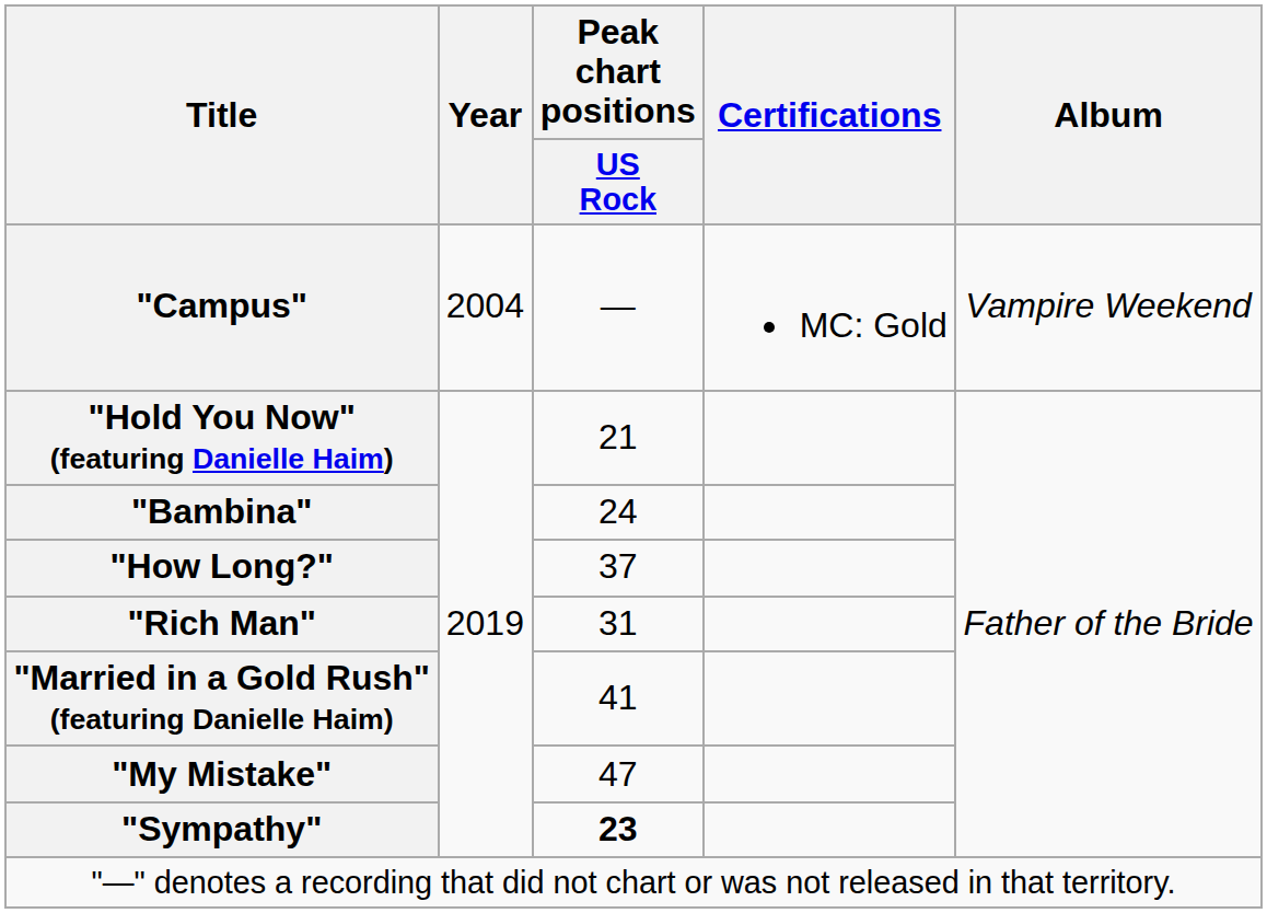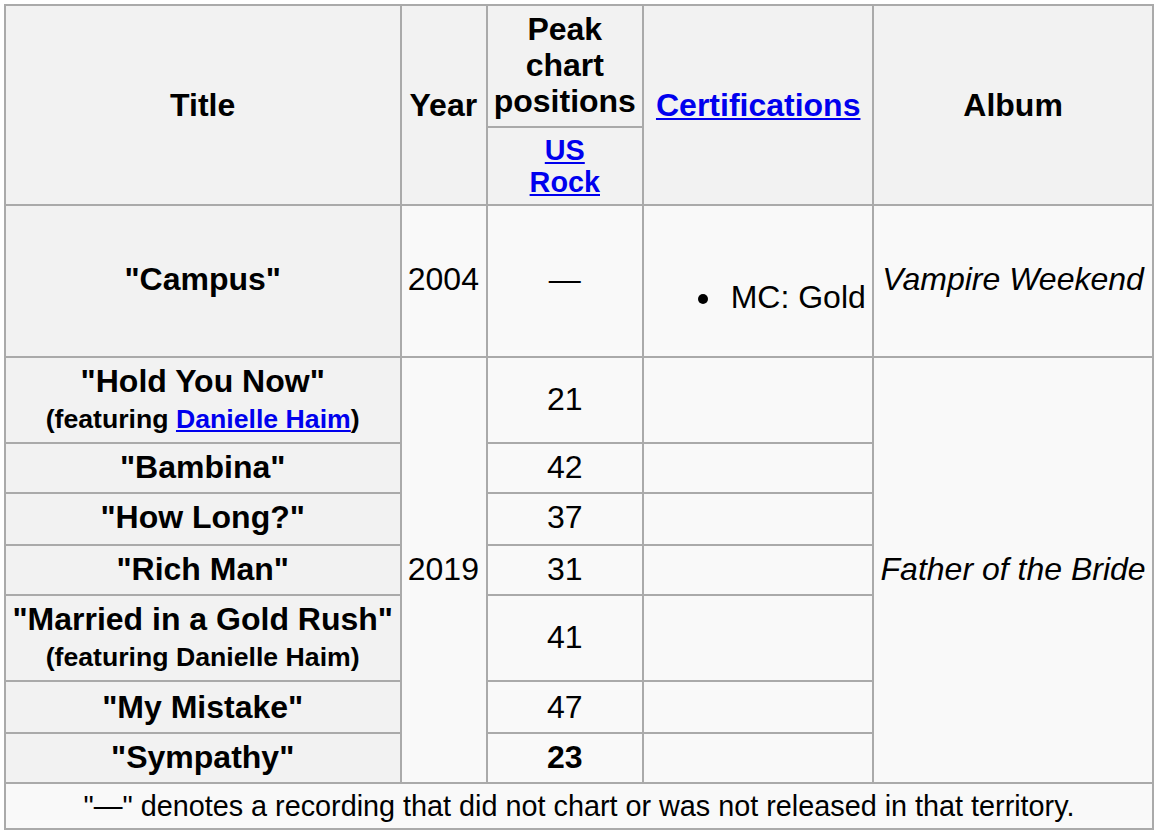"Bambina" | Peak chart positions / US Rock: 24 -> 42
